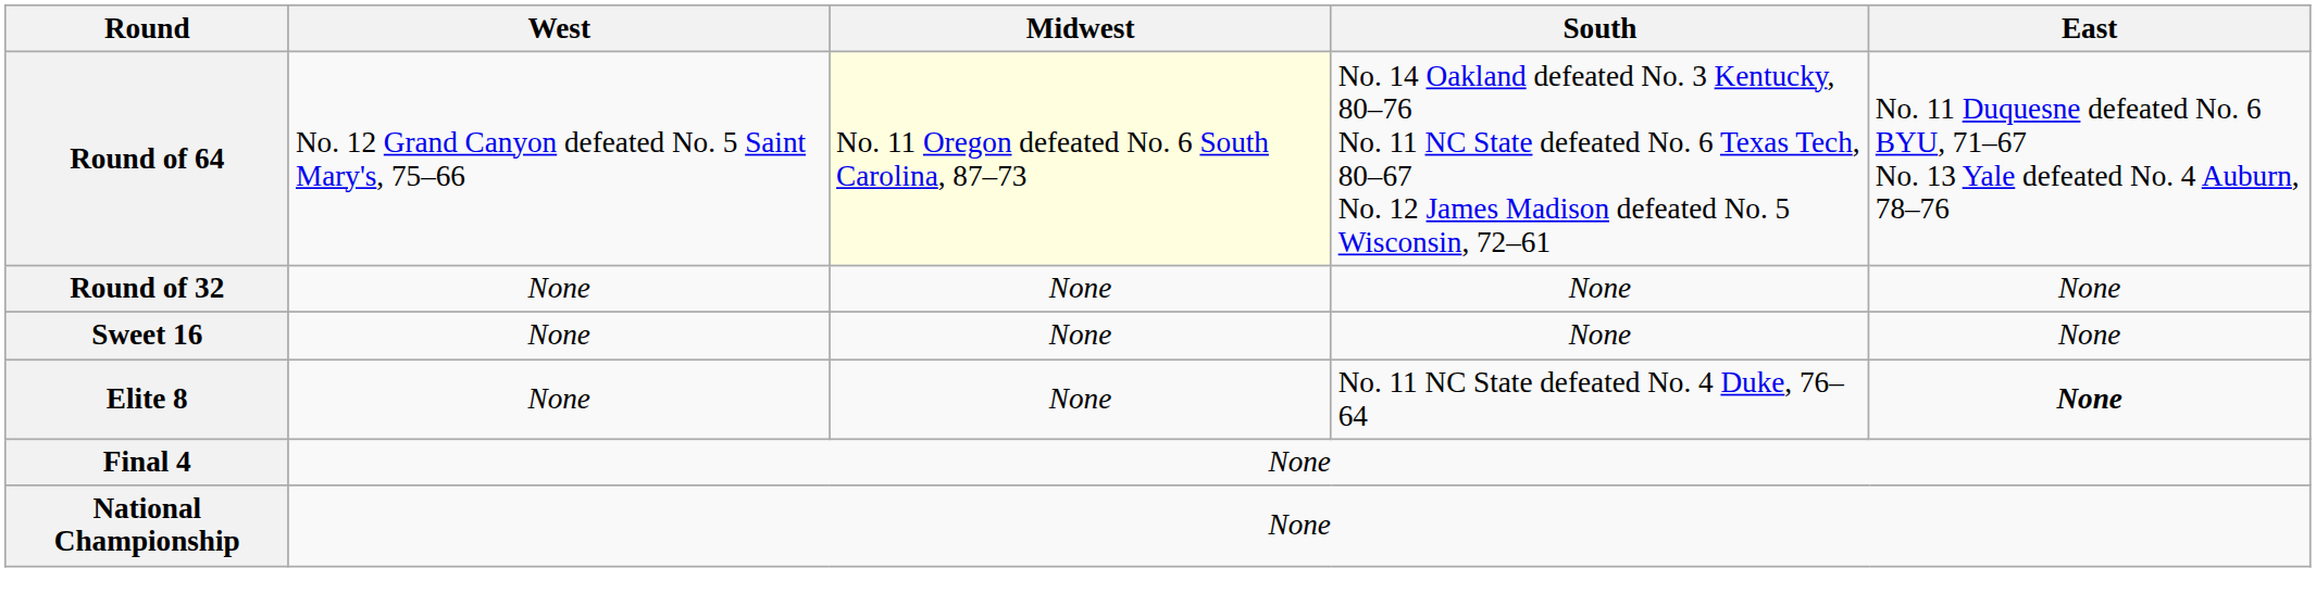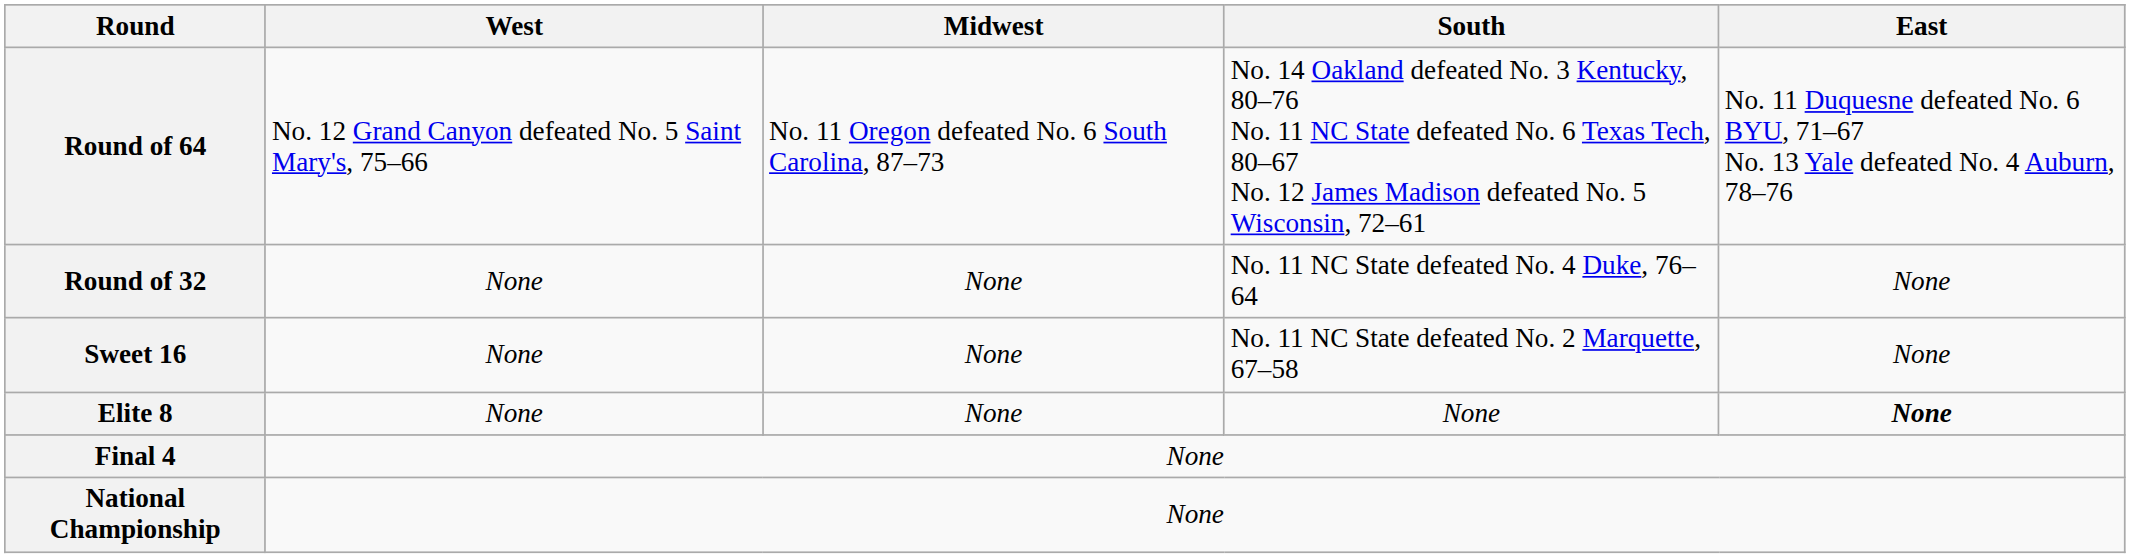Round of 64 | Midwest: lightyellow background -> no background
Round of 32 | South: None -> No. 11 NC State defeated No. 4 Duke, 76–64
Sweet 16 | South: None -> No. 11 NC State defeated No. 2 Marquette, 67–58
Elite 8 | South: No. 11 NC State defeated No. 4 Duke, 76–64 -> None
